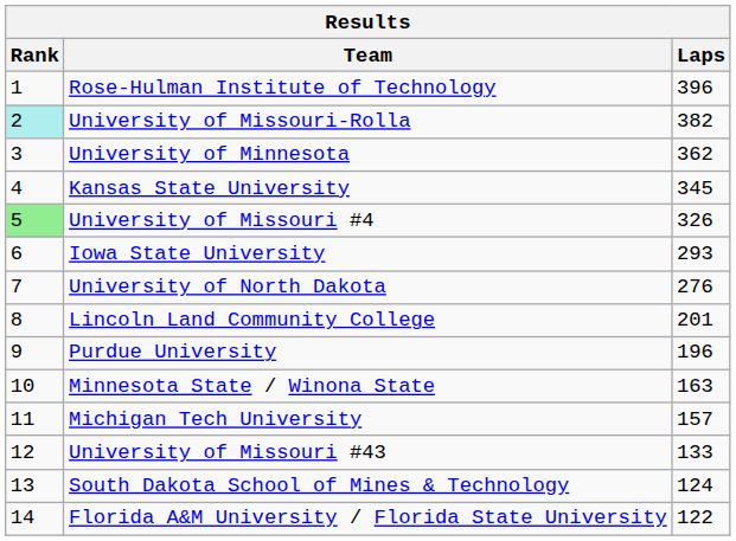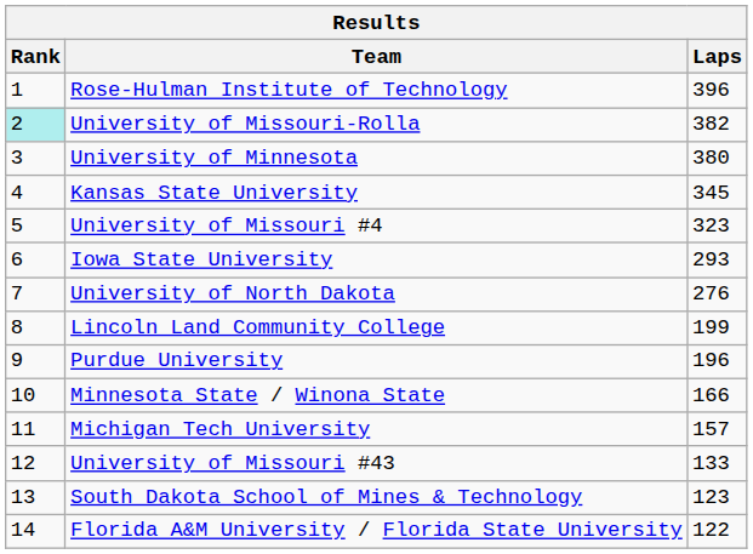University of Minnesota | Laps: 362 -> 380
University of Missouri #4 | Rank: lightgreen background -> no background
University of Missouri #4 | Laps: 326 -> 323
Lincoln Land Community College | Laps: 201 -> 199
Minnesota State / Winona State | Laps: 163 -> 166
South Dakota School of Mines & Technology | Laps: 124 -> 123
